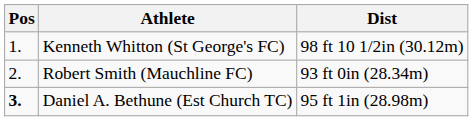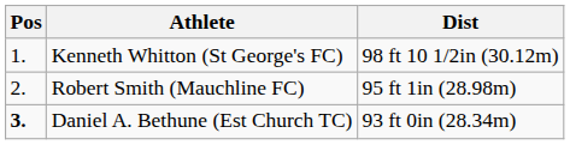Robert Smith (Mauchline FC) | Dist: 93 ft 0in (28.34m) -> 95 ft 1in (28.98m)
Daniel A. Bethune (Est Church TC) | Dist: 95 ft 1in (28.98m) -> 93 ft 0in (28.34m)
